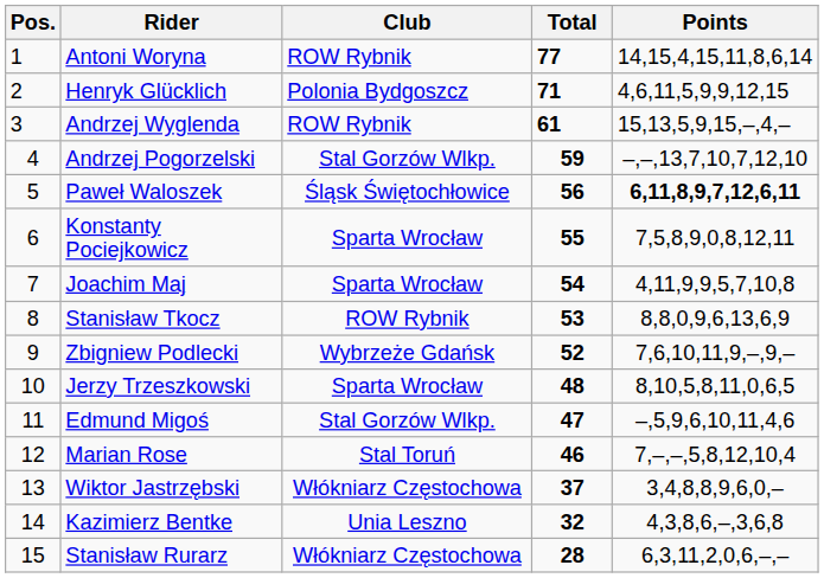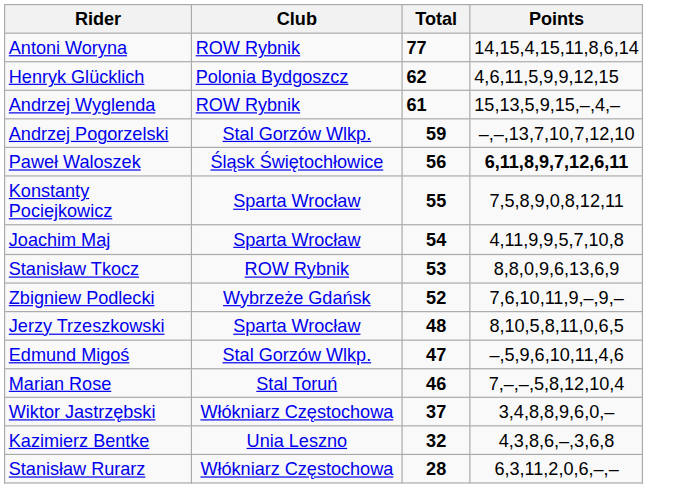- column: Pos. | 1 | 2 | 3 | 4 | 5 | 6 | 7 | 8 | 9 | 10 | 11 | 12 | 13 | 14 | 15
Henryk Glücklich | Total: 71 -> 62
